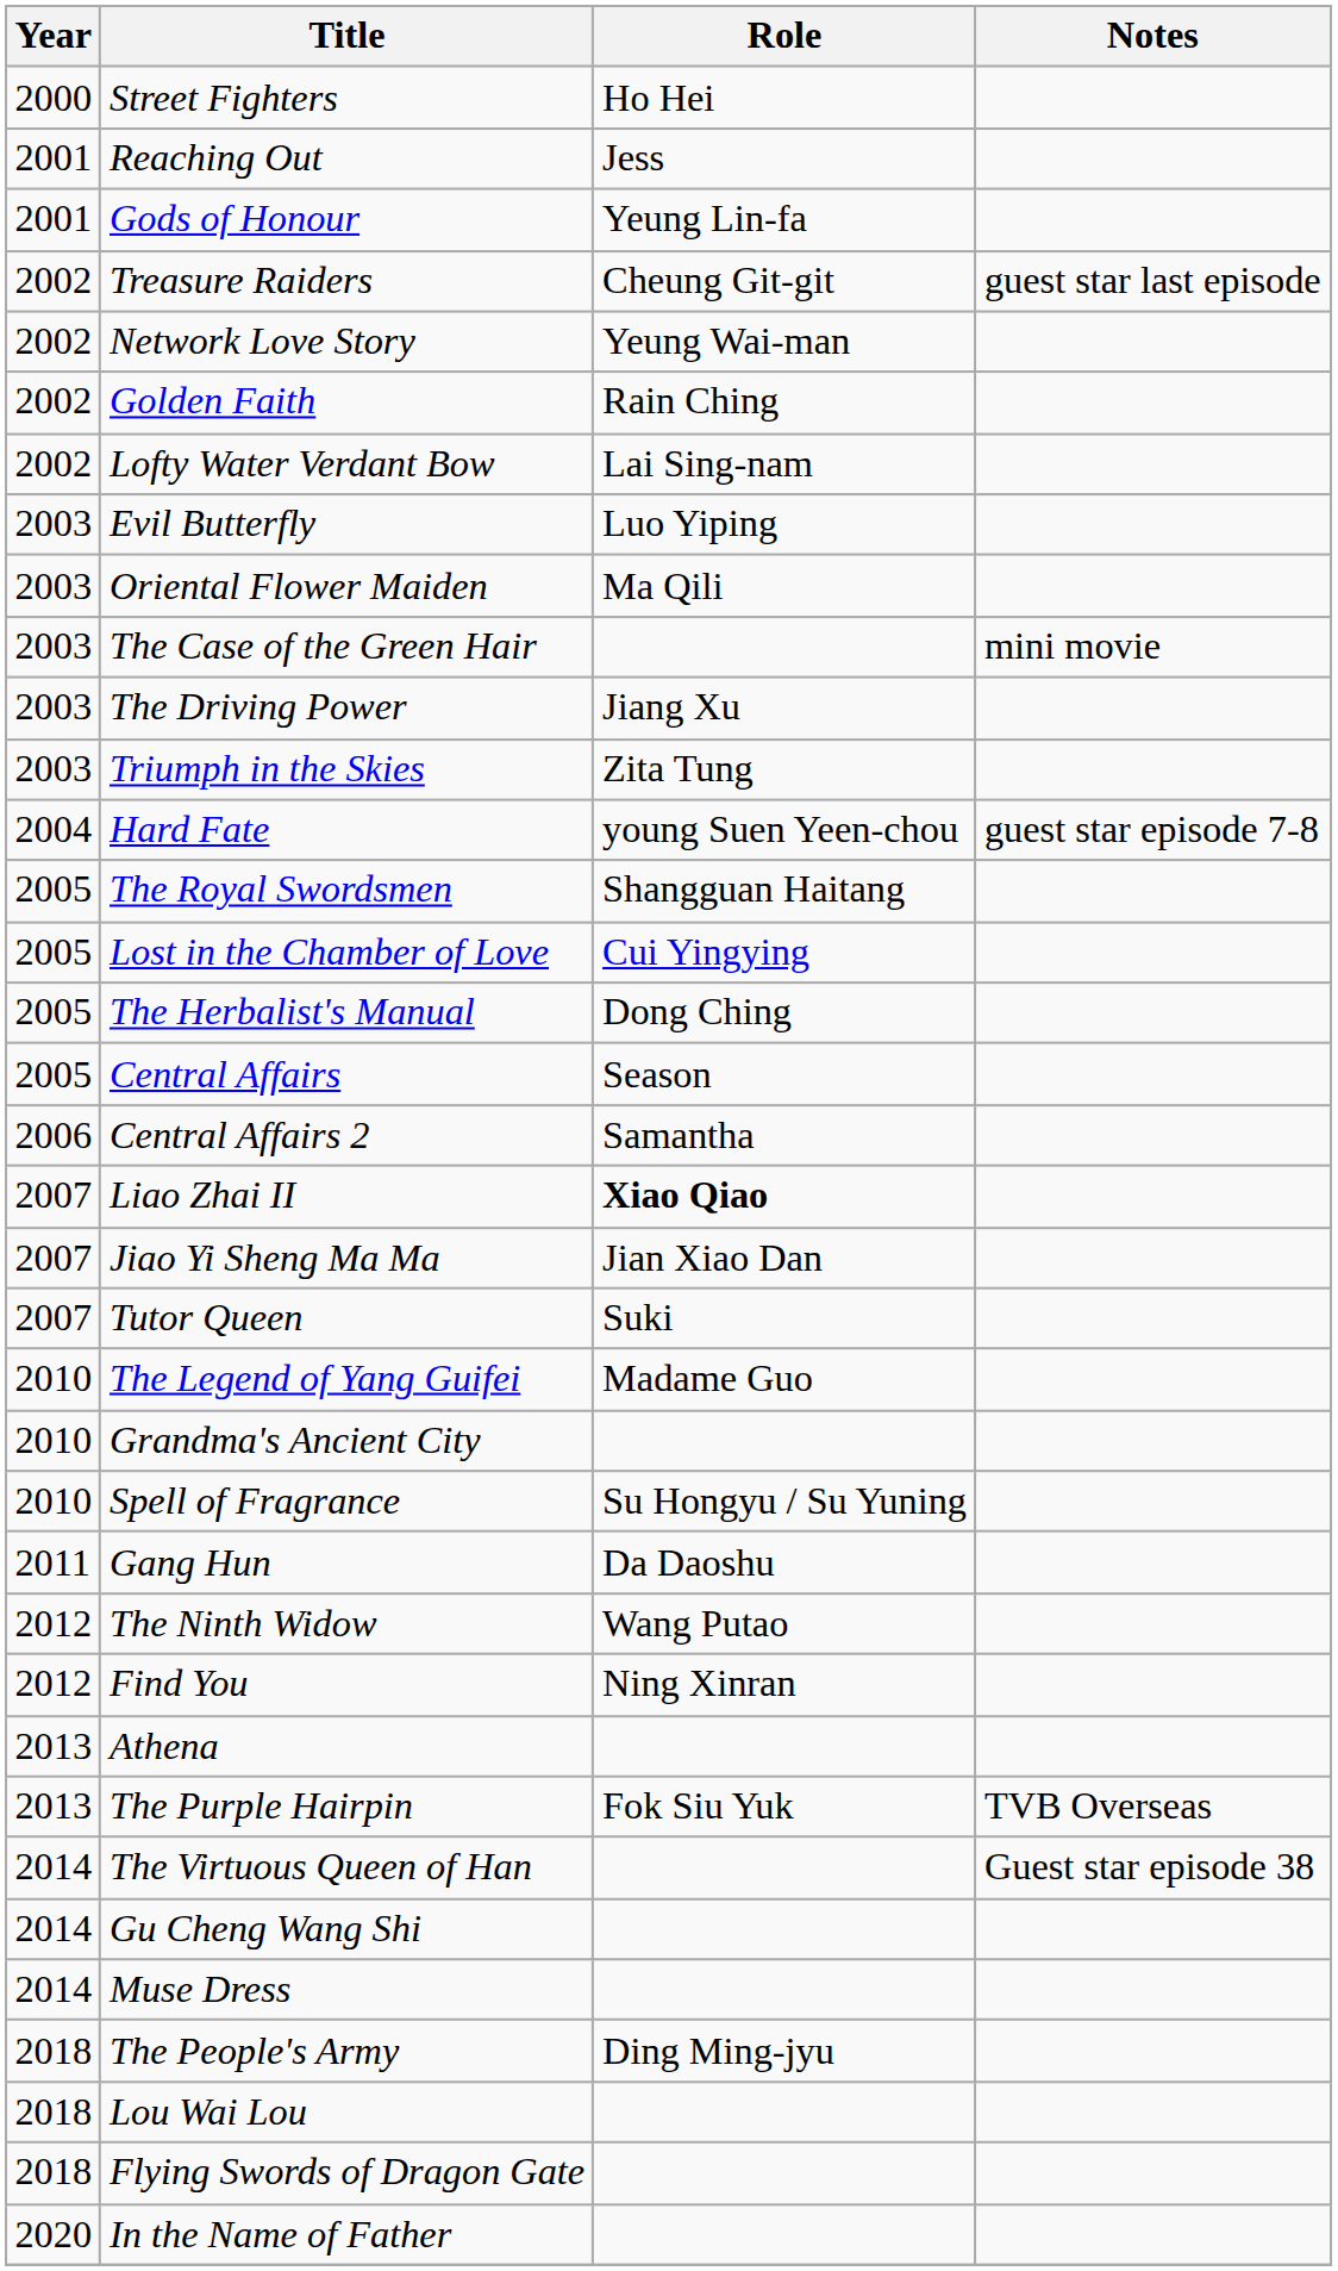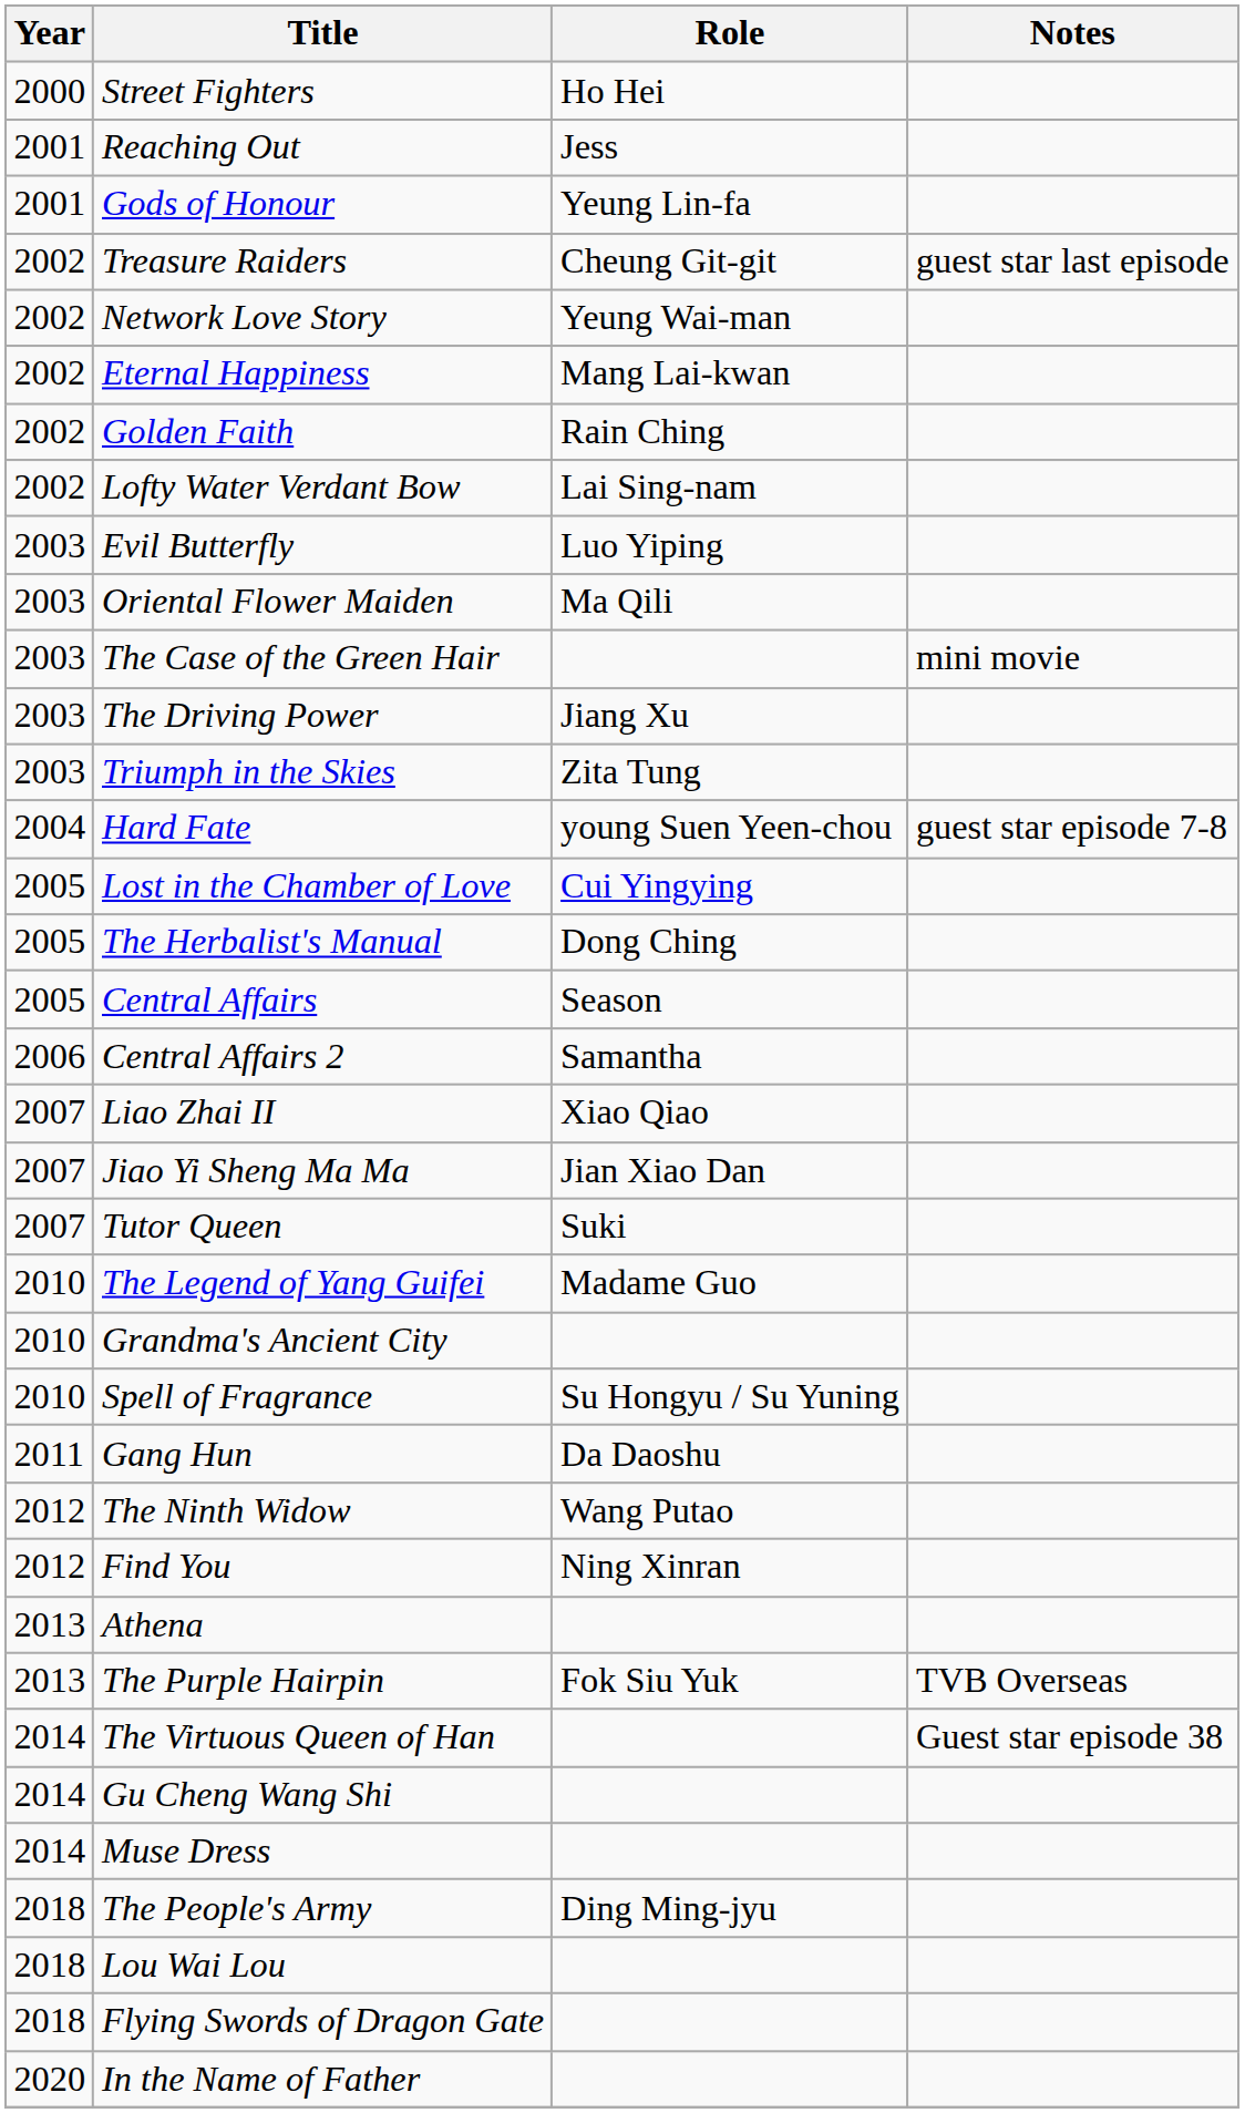+ row: 2002 | Eternal Happiness | Mang Lai-kwan
- row: 2005 | The Royal Swordsmen | Shangguan Haitang
Liao Zhai II | Role: bold -> normal
